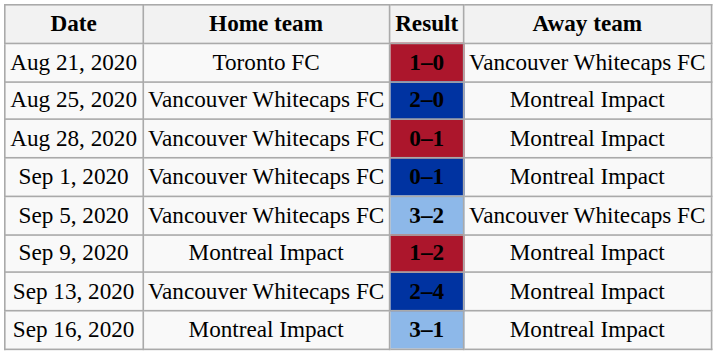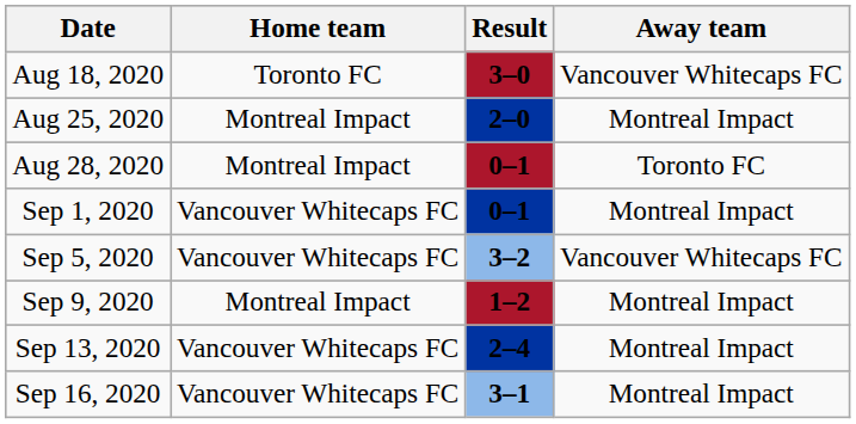+ row: Aug 18, 2020 | Toronto FC | 3–0 | Vancouver Whitecaps FC
- row: Aug 21, 2020 | Toronto FC | 1–0 | Vancouver Whitecaps FC
Aug 25, 2020 | Home team: Vancouver Whitecaps FC -> Montreal Impact
Aug 28, 2020 | Home team: Vancouver Whitecaps FC -> Montreal Impact
Aug 28, 2020 | Away team: Montreal Impact -> Toronto FC
Sep 16, 2020 | Home team: Montreal Impact -> Vancouver Whitecaps FC
